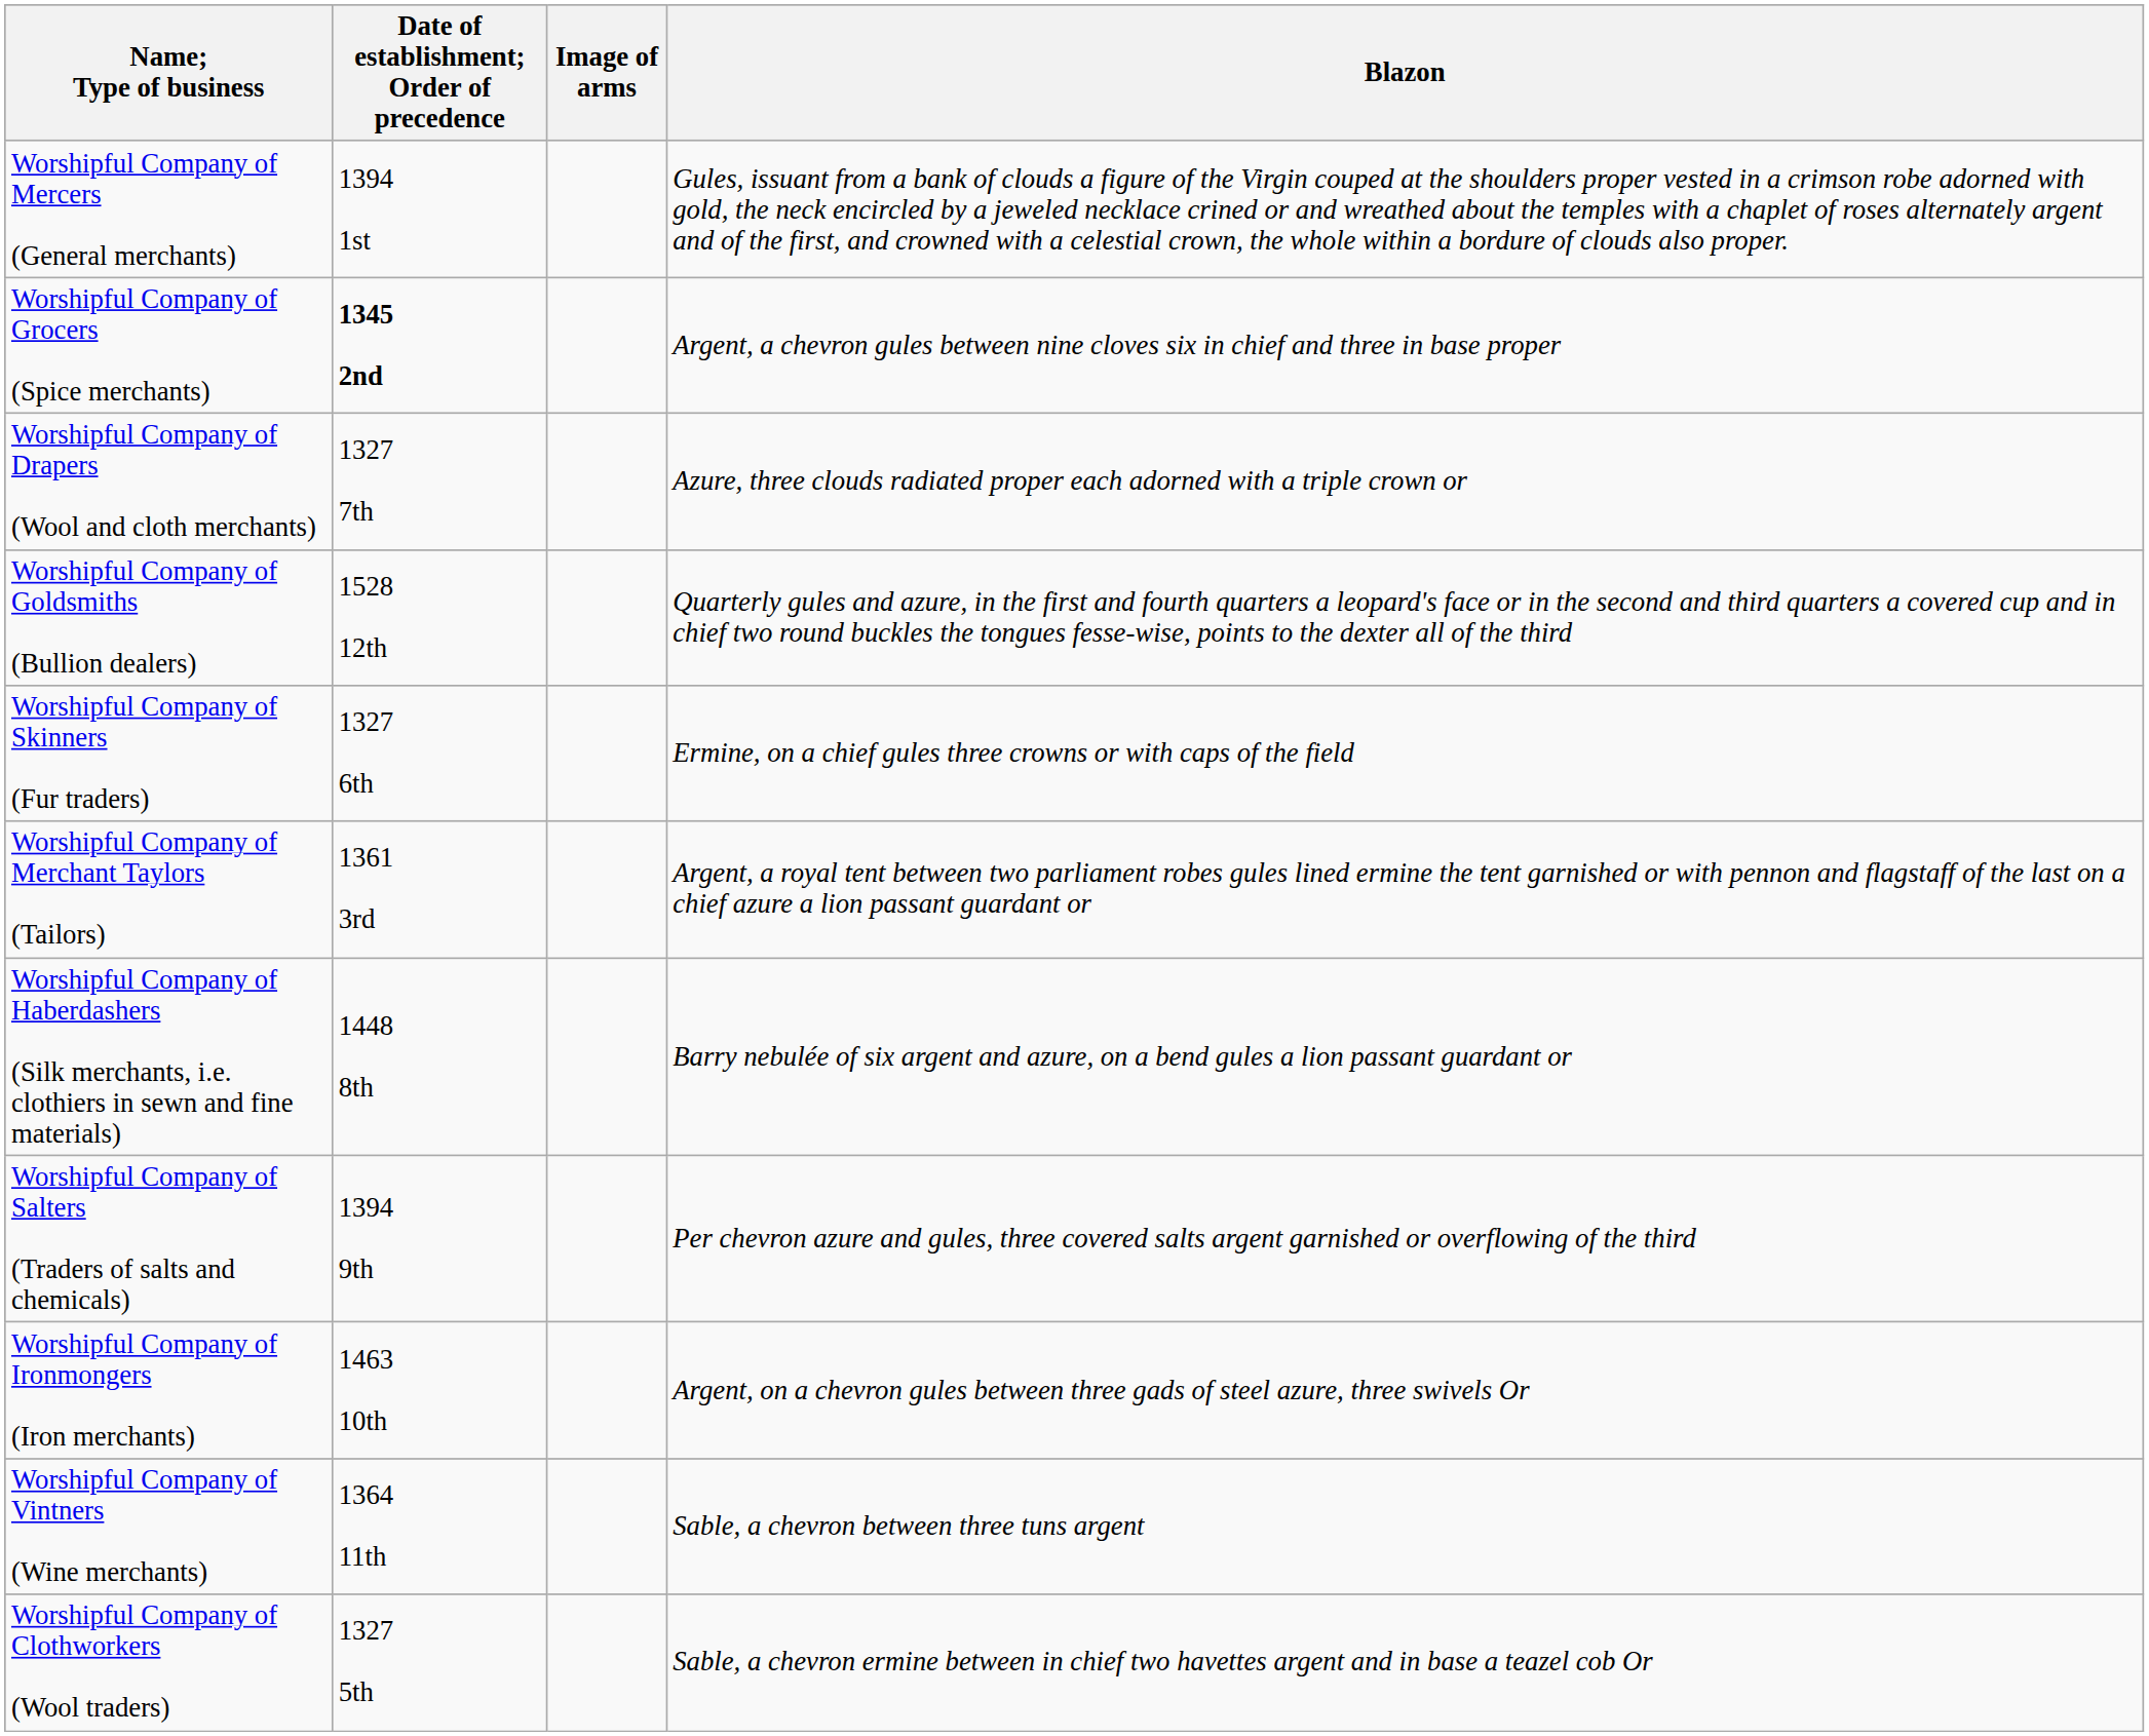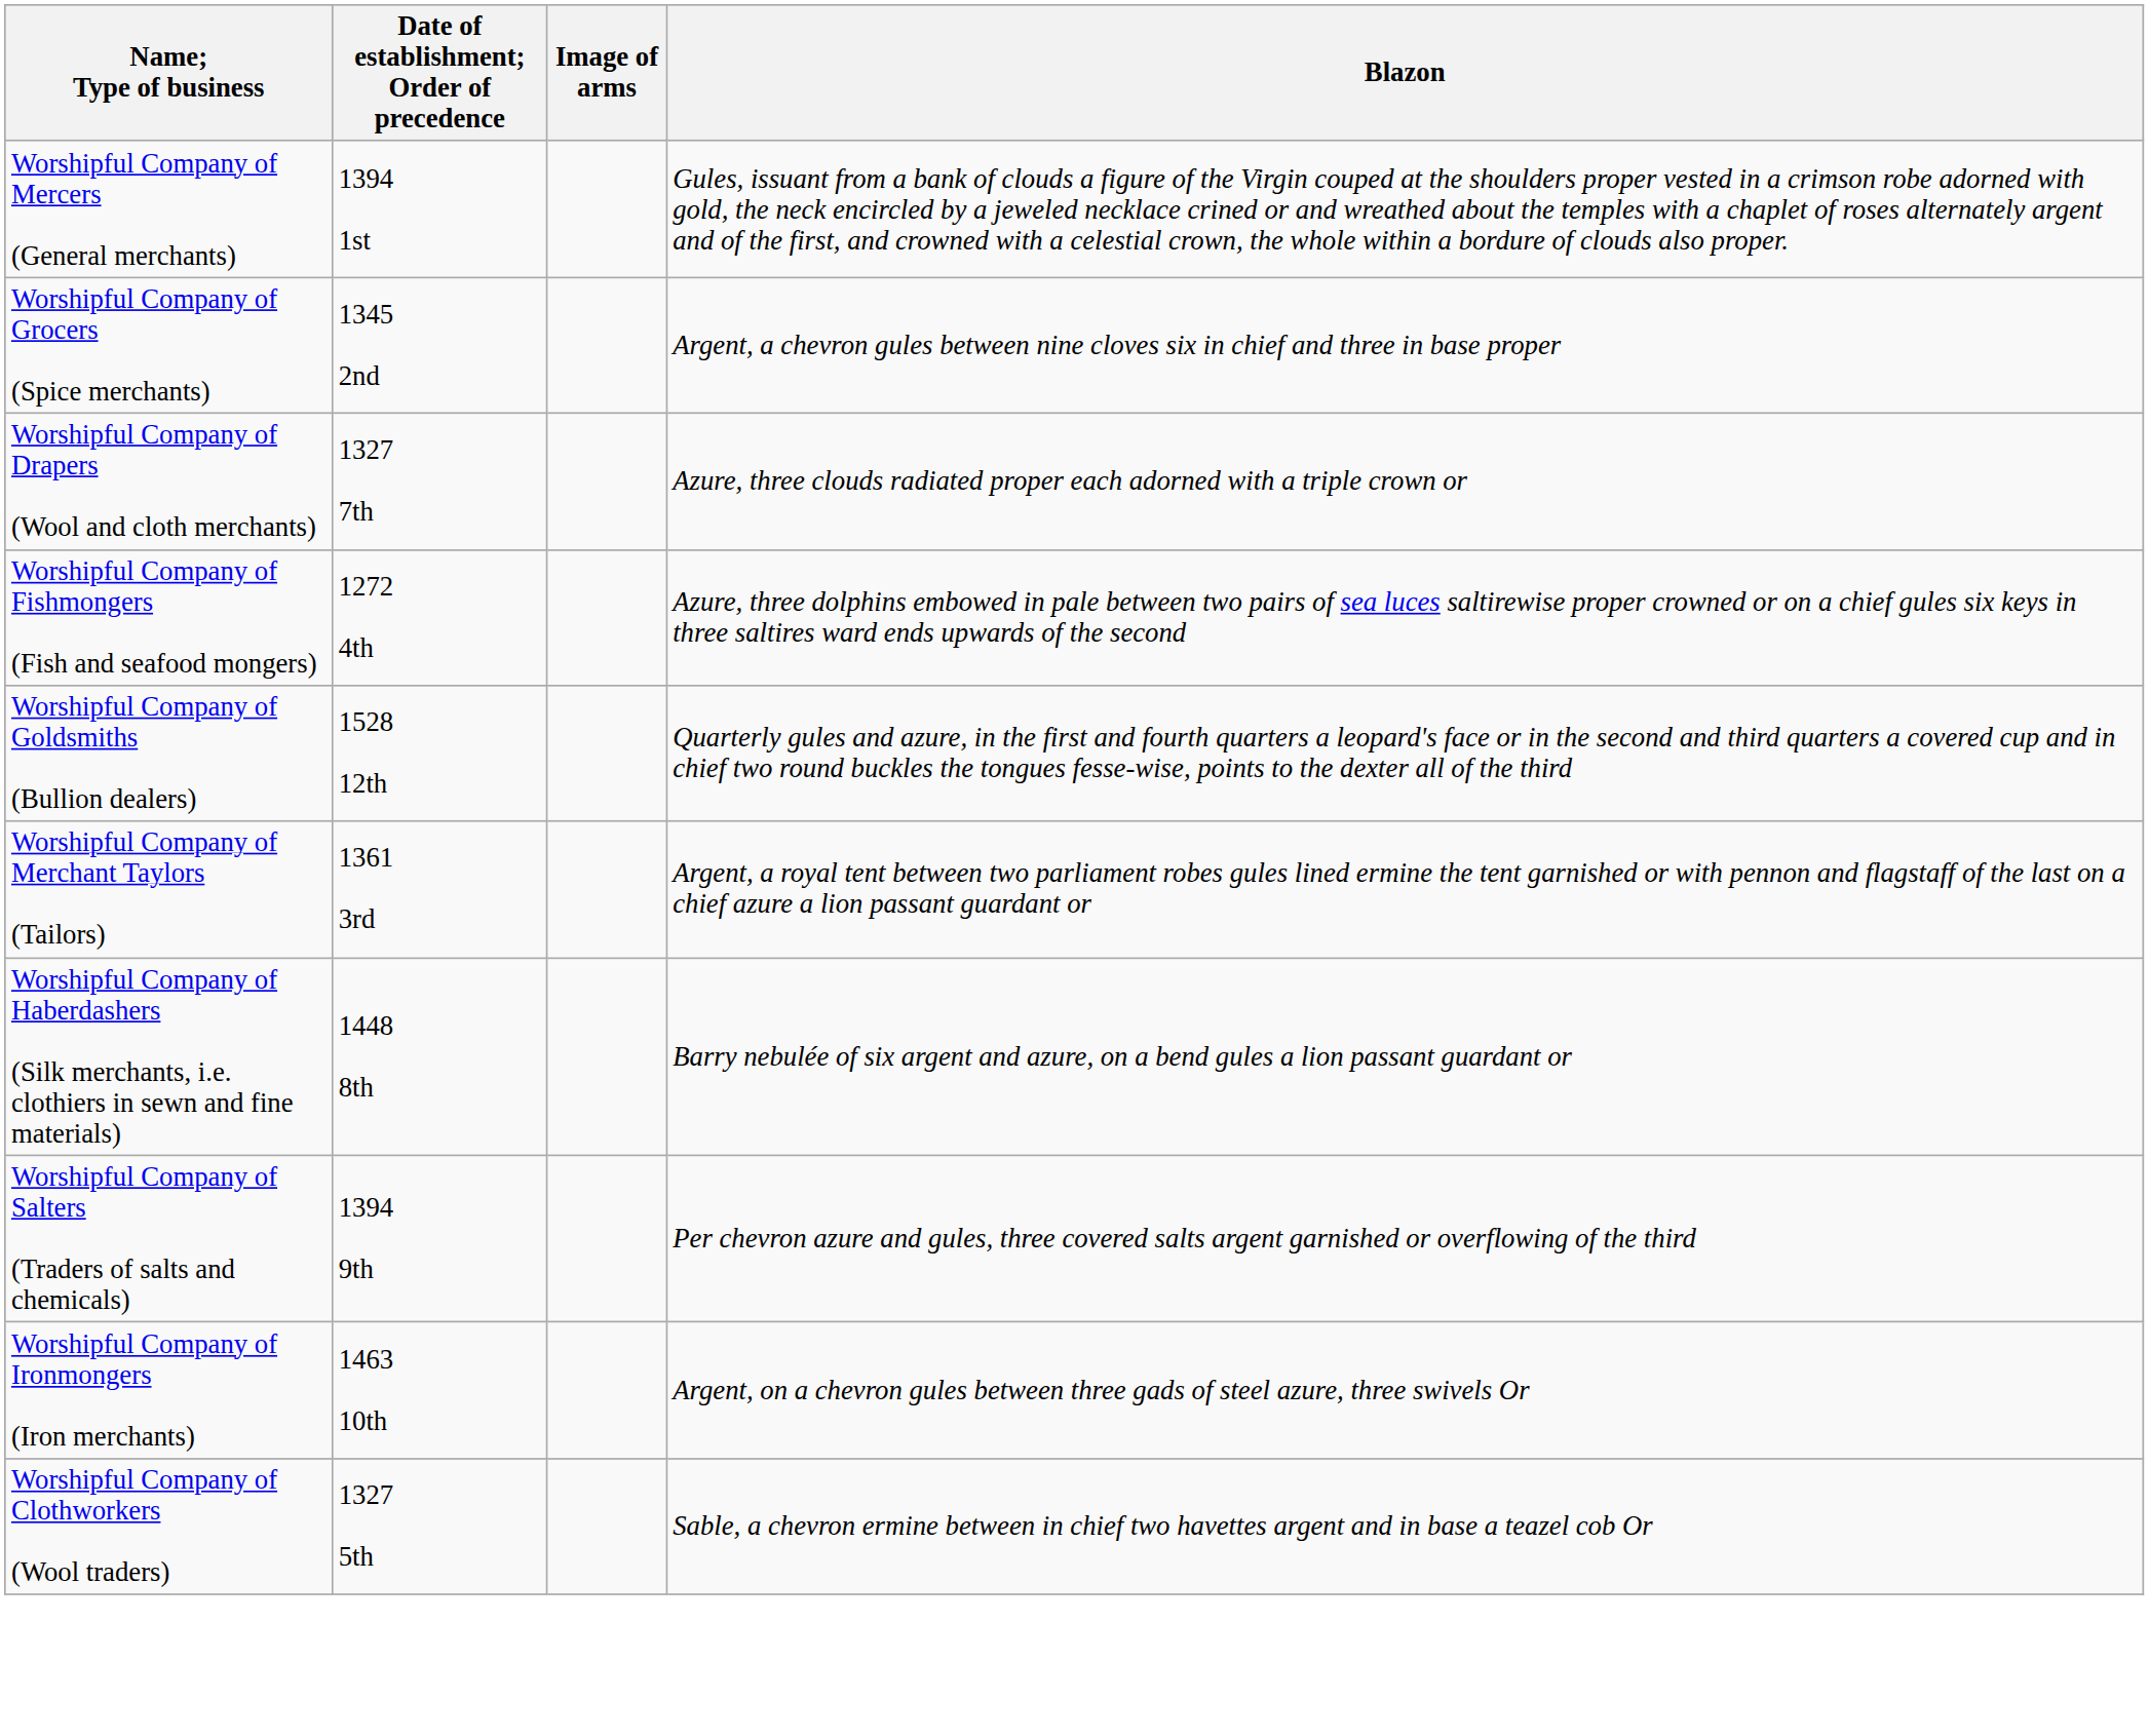Worshipful Company of Grocers (Spice merchants) | Date of establishment; Order of precedence: bold -> normal
+ row: Worshipful Company of Fishmongers (Fish and seafood mongers) | 1272 4th | Azure, three dolphins embowed in pale between two pairs of sea luces saltirewise proper crowned or on a chief gules six keys in three saltires ward ends upwards of the second
- row: Worshipful Company of Skinners (Fur traders) | 1327 6th | Ermine, on a chief gules three crowns or with caps of the field
- row: Worshipful Company of Vintners (Wine merchants) | 1364 11th | Sable, a chevron between three tuns argent
